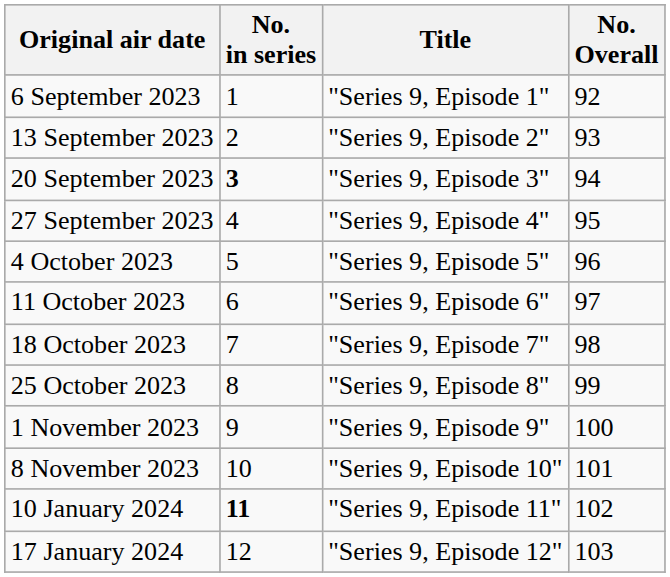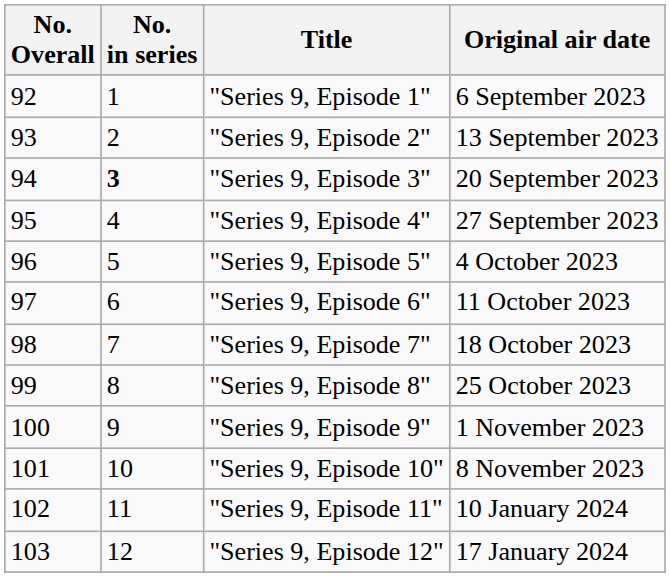columns swapped: No. Overall <-> Original air date
"Series 9, Episode 11" | No. in series: bold -> normal
